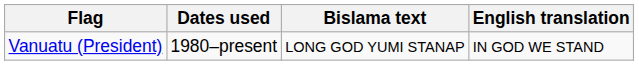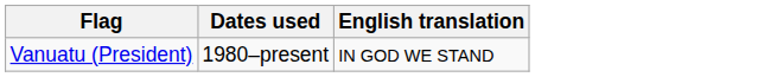- column: Bislama text | LONG GOD YUMI STANAP
